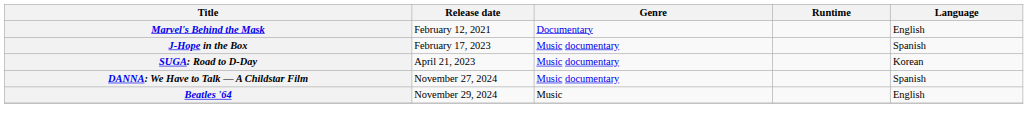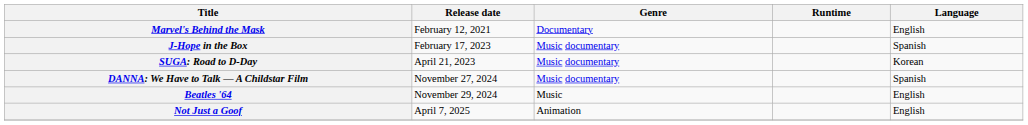+ row: Not Just a Goof | April 7, 2025 | Animation | English
